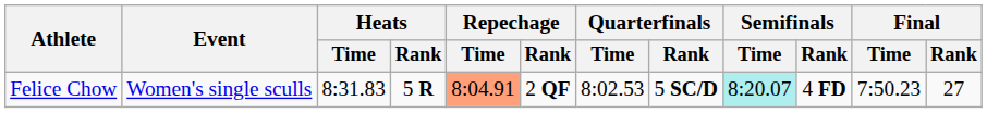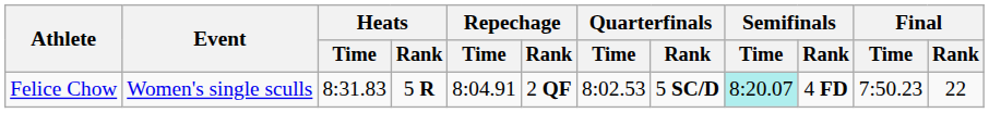Felice Chow | Repechage / Time: lightsalmon background -> no background
Felice Chow | Final / Rank: 27 -> 22
